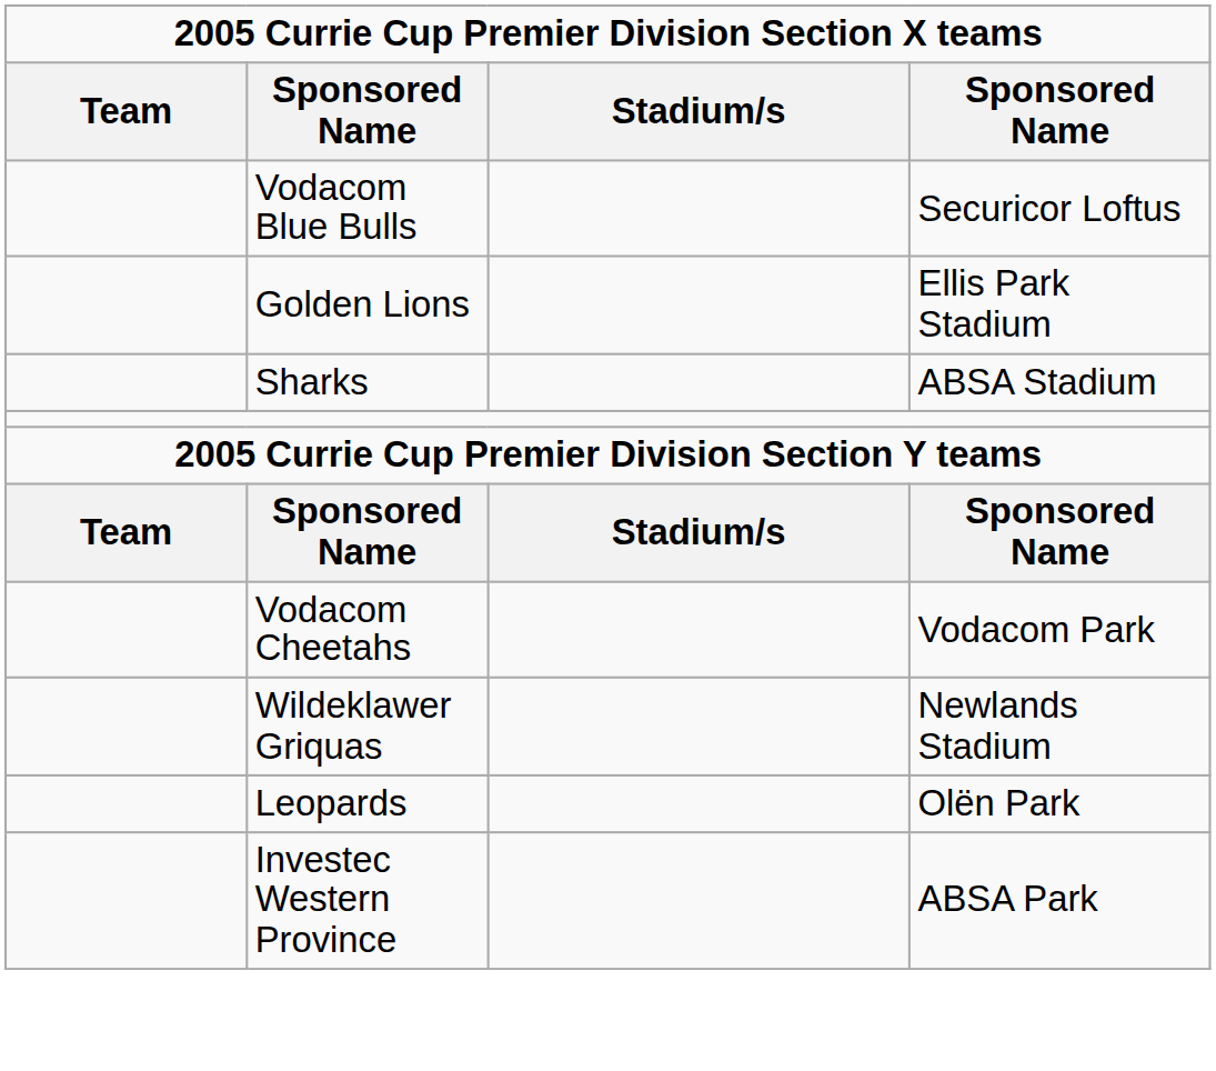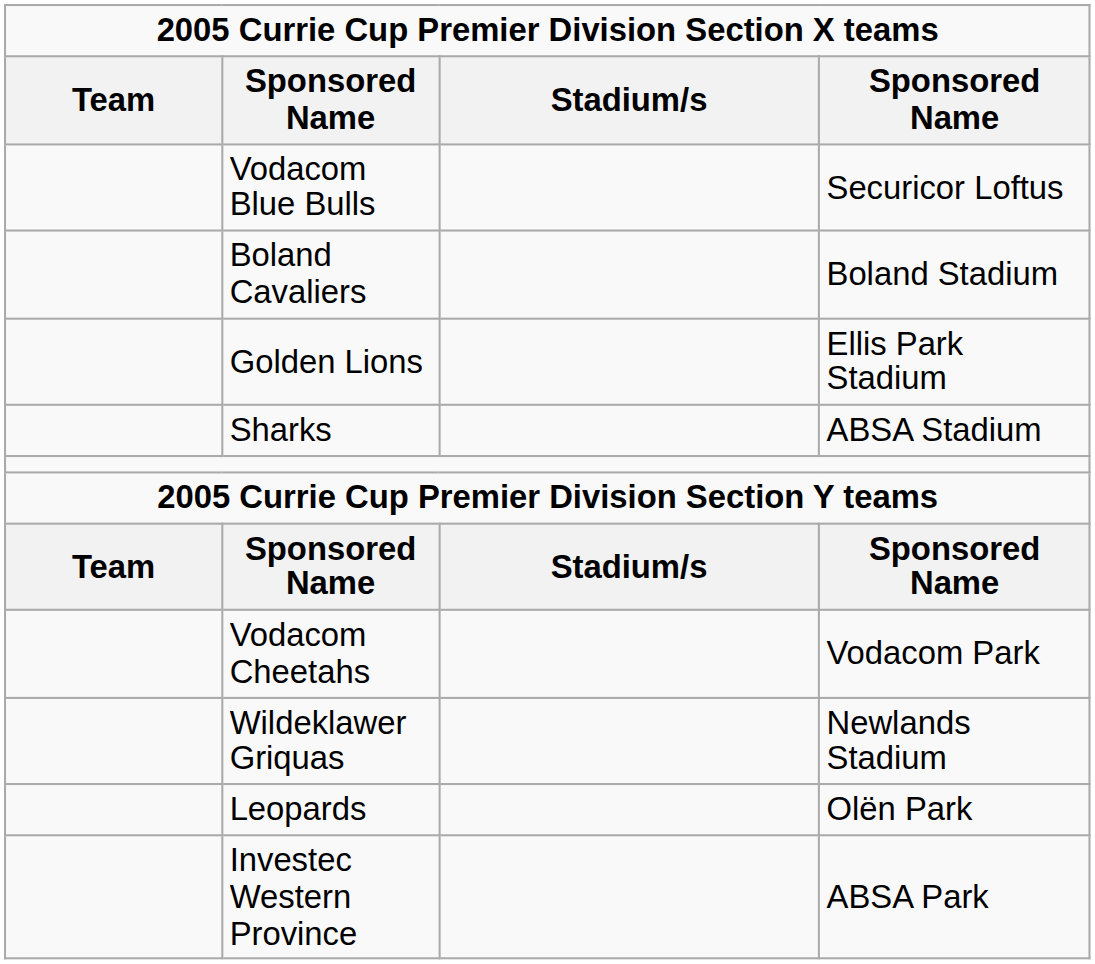+ row: Boland Cavaliers | Boland Stadium
